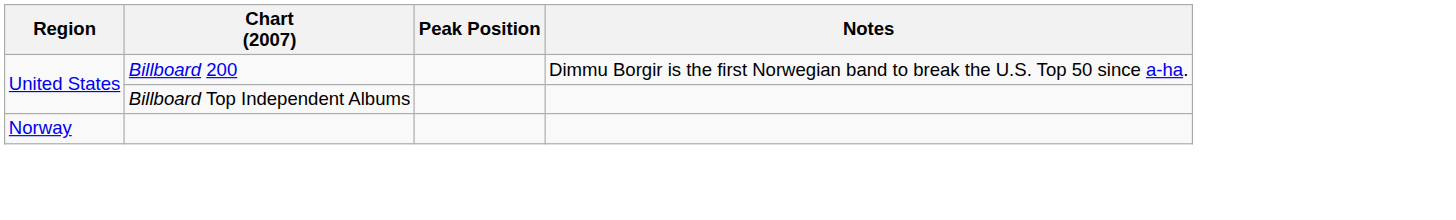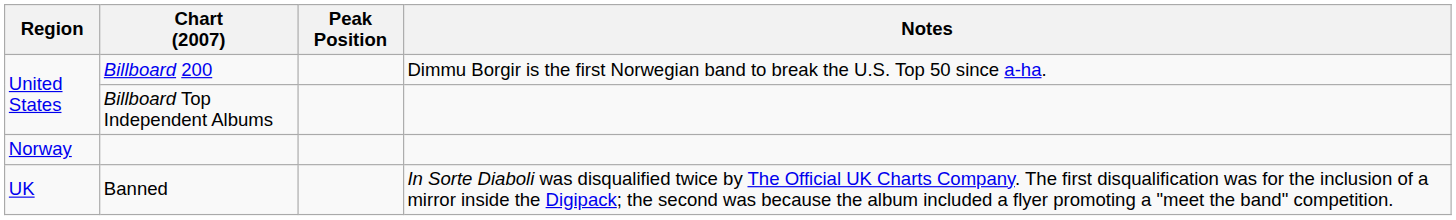+ row: UK | Banned | In Sorte Diaboli was disqualified twice by The Official UK Charts Company. The first disqualification was for the inclusion of a mirror inside the Digipack; the second was because the album included a flyer promoting a "meet the band" competition.
